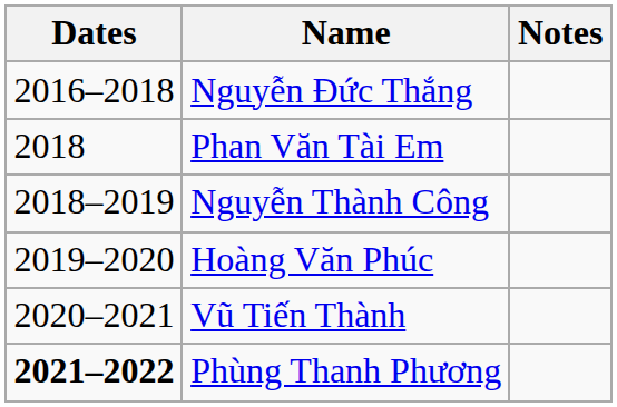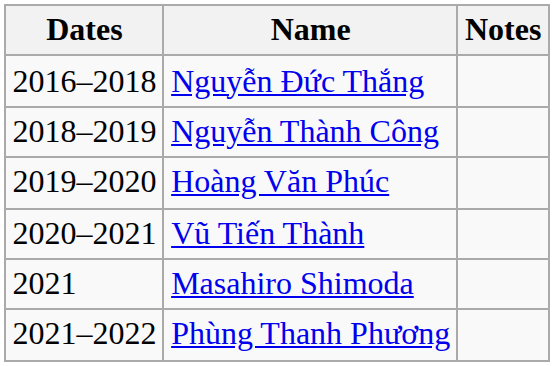- row: 2018 | Phan Văn Tài Em
+ row: 2021 | Masahiro Shimoda
Phùng Thanh Phương | Dates: bold -> normal
